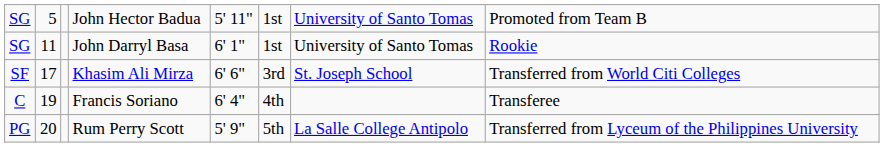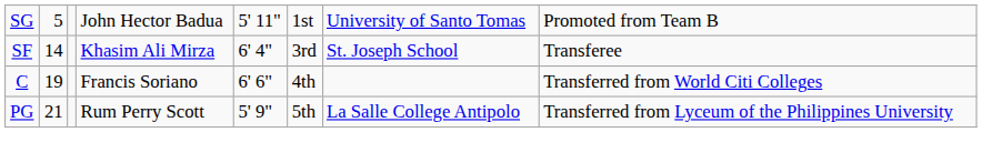- row: SG | 11 | John Darryl Basa | 6' 1" | 1st | University of Santo Tomas | Rookie
SF | column 2: 17 -> 14
SF | column 5: 6' 6" -> 6' 4"
SF | column 8: Transferred from World Citi Colleges -> Transferee
C | column 5: 6' 4" -> 6' 6"
C | column 8: Transferee -> Transferred from World Citi Colleges
PG | column 2: 20 -> 21
